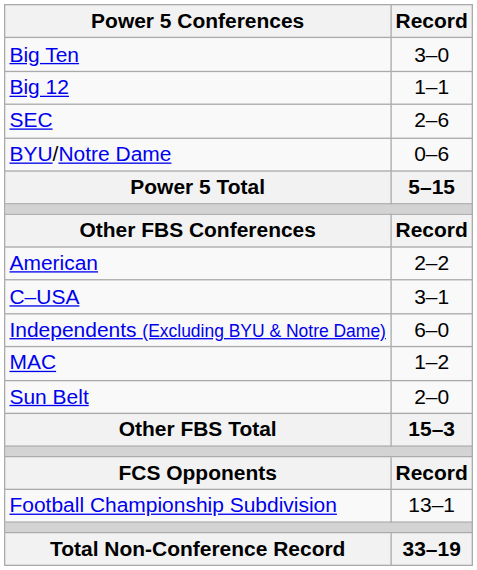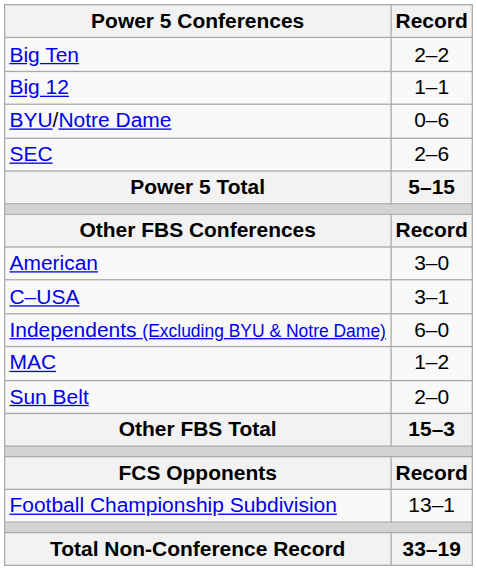Big Ten | Record: 3–0 -> 2–2
rows swapped: BYU/Notre Dame <-> SEC
American | Record: 2–2 -> 3–0
